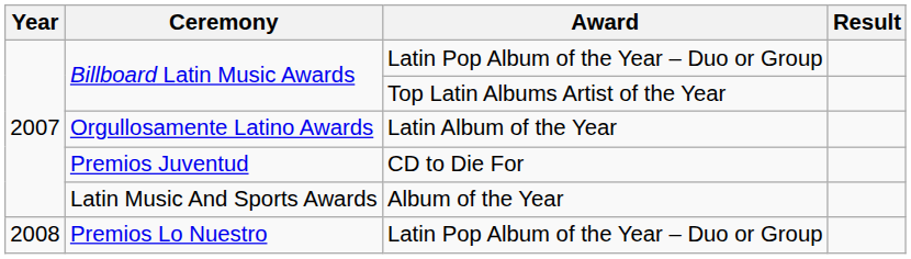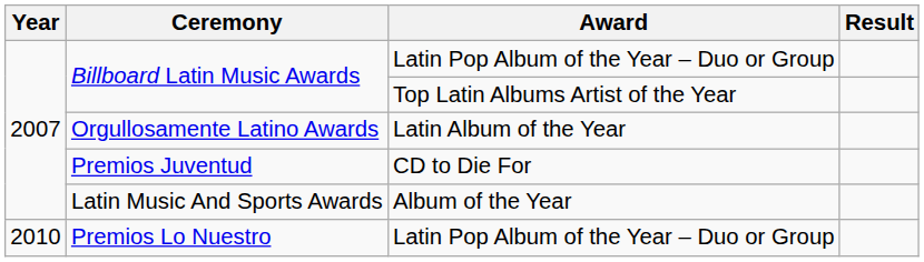Premios Lo Nuestro | Year: 2008 -> 2010
